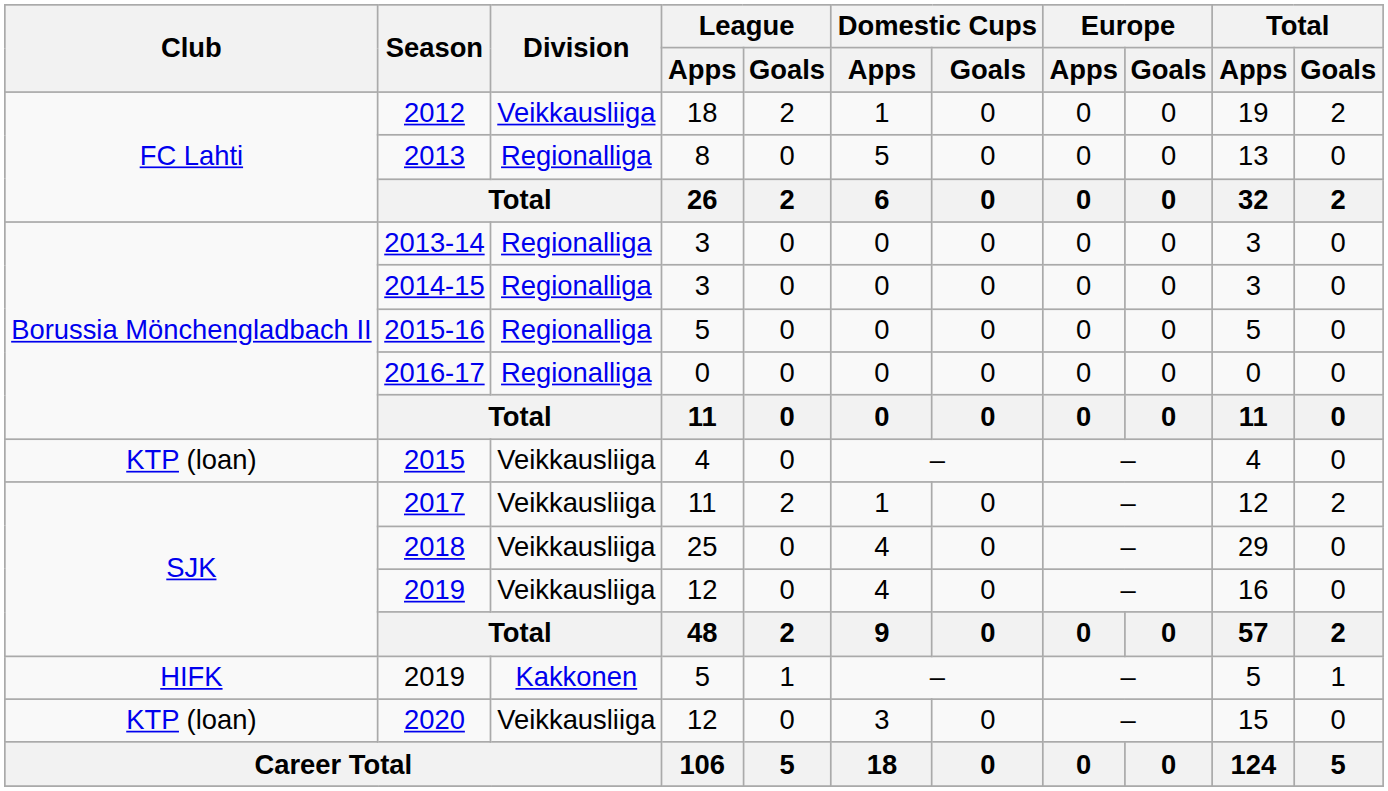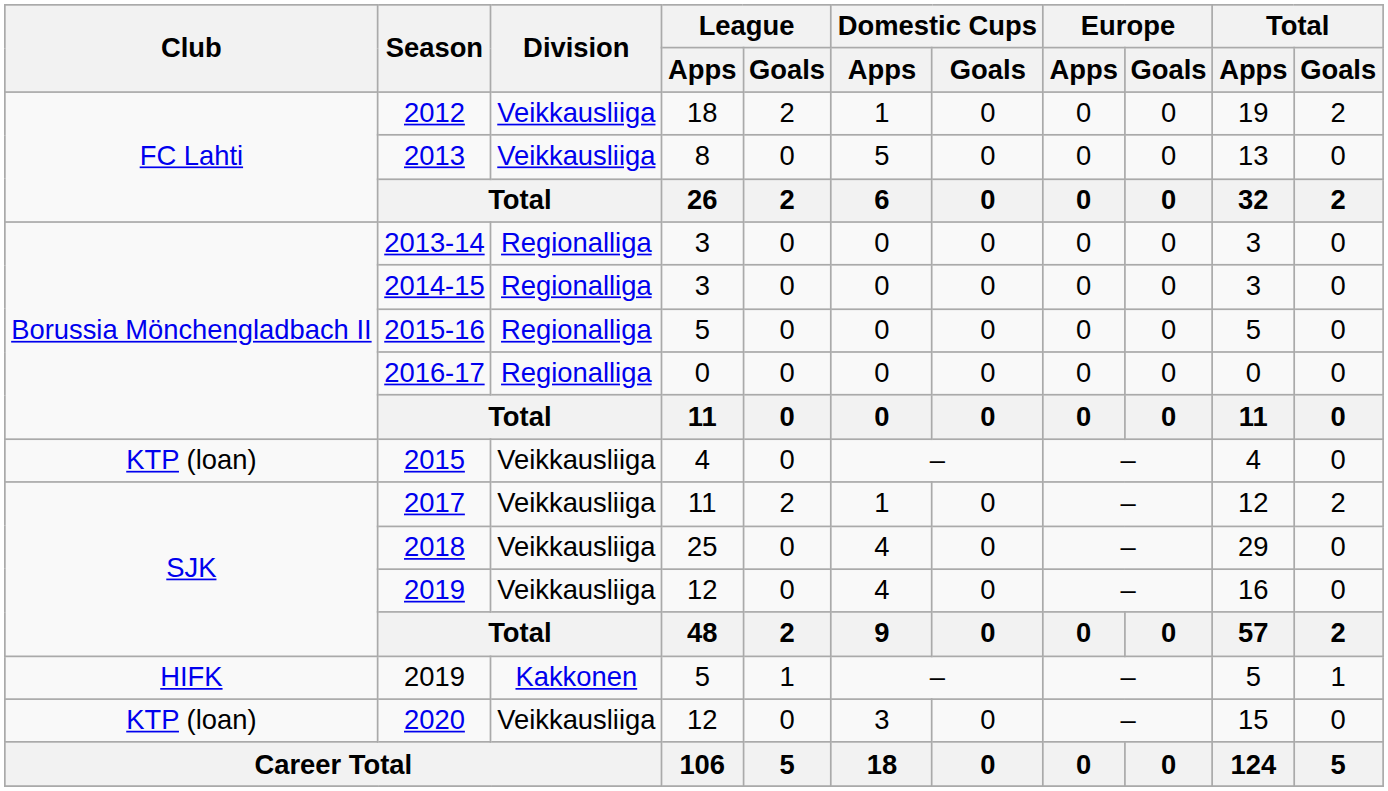2013 | Division: Regionalliga -> Veikkausliiga
